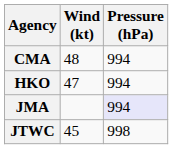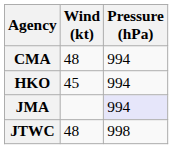HKO | Wind (kt): 47 -> 45
JTWC | Wind (kt): 45 -> 48
